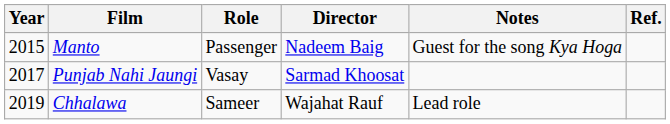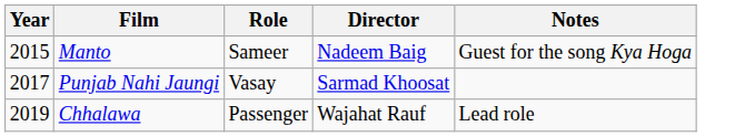- column: Ref.
Manto | Role: Passenger -> Sameer
Chhalawa | Role: Sameer -> Passenger
